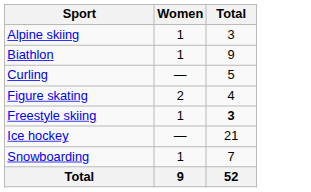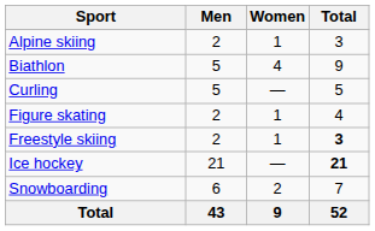+ column: Men | 2 | 5 | 5 | 2 | 2 | 21 | 6 | 43
Biathlon | Women: 1 -> 4
Figure skating | Women: 2 -> 1
Ice hockey | Total: normal -> bold
Snowboarding | Women: 1 -> 2
